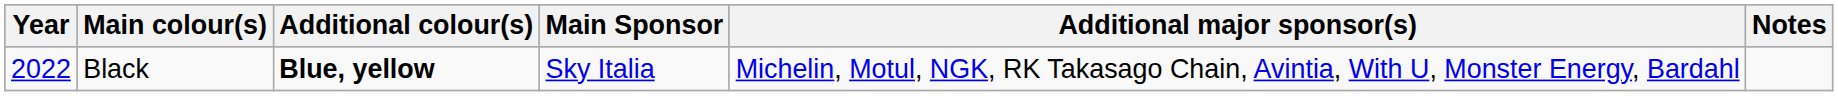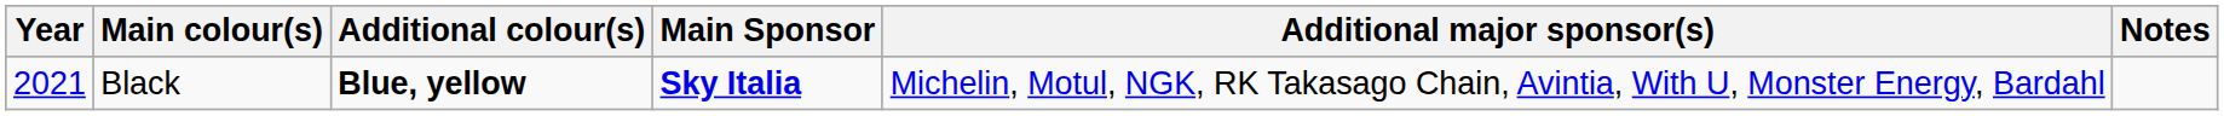Black | Year: 2022 -> 2021
Black | Main Sponsor: normal -> bold
